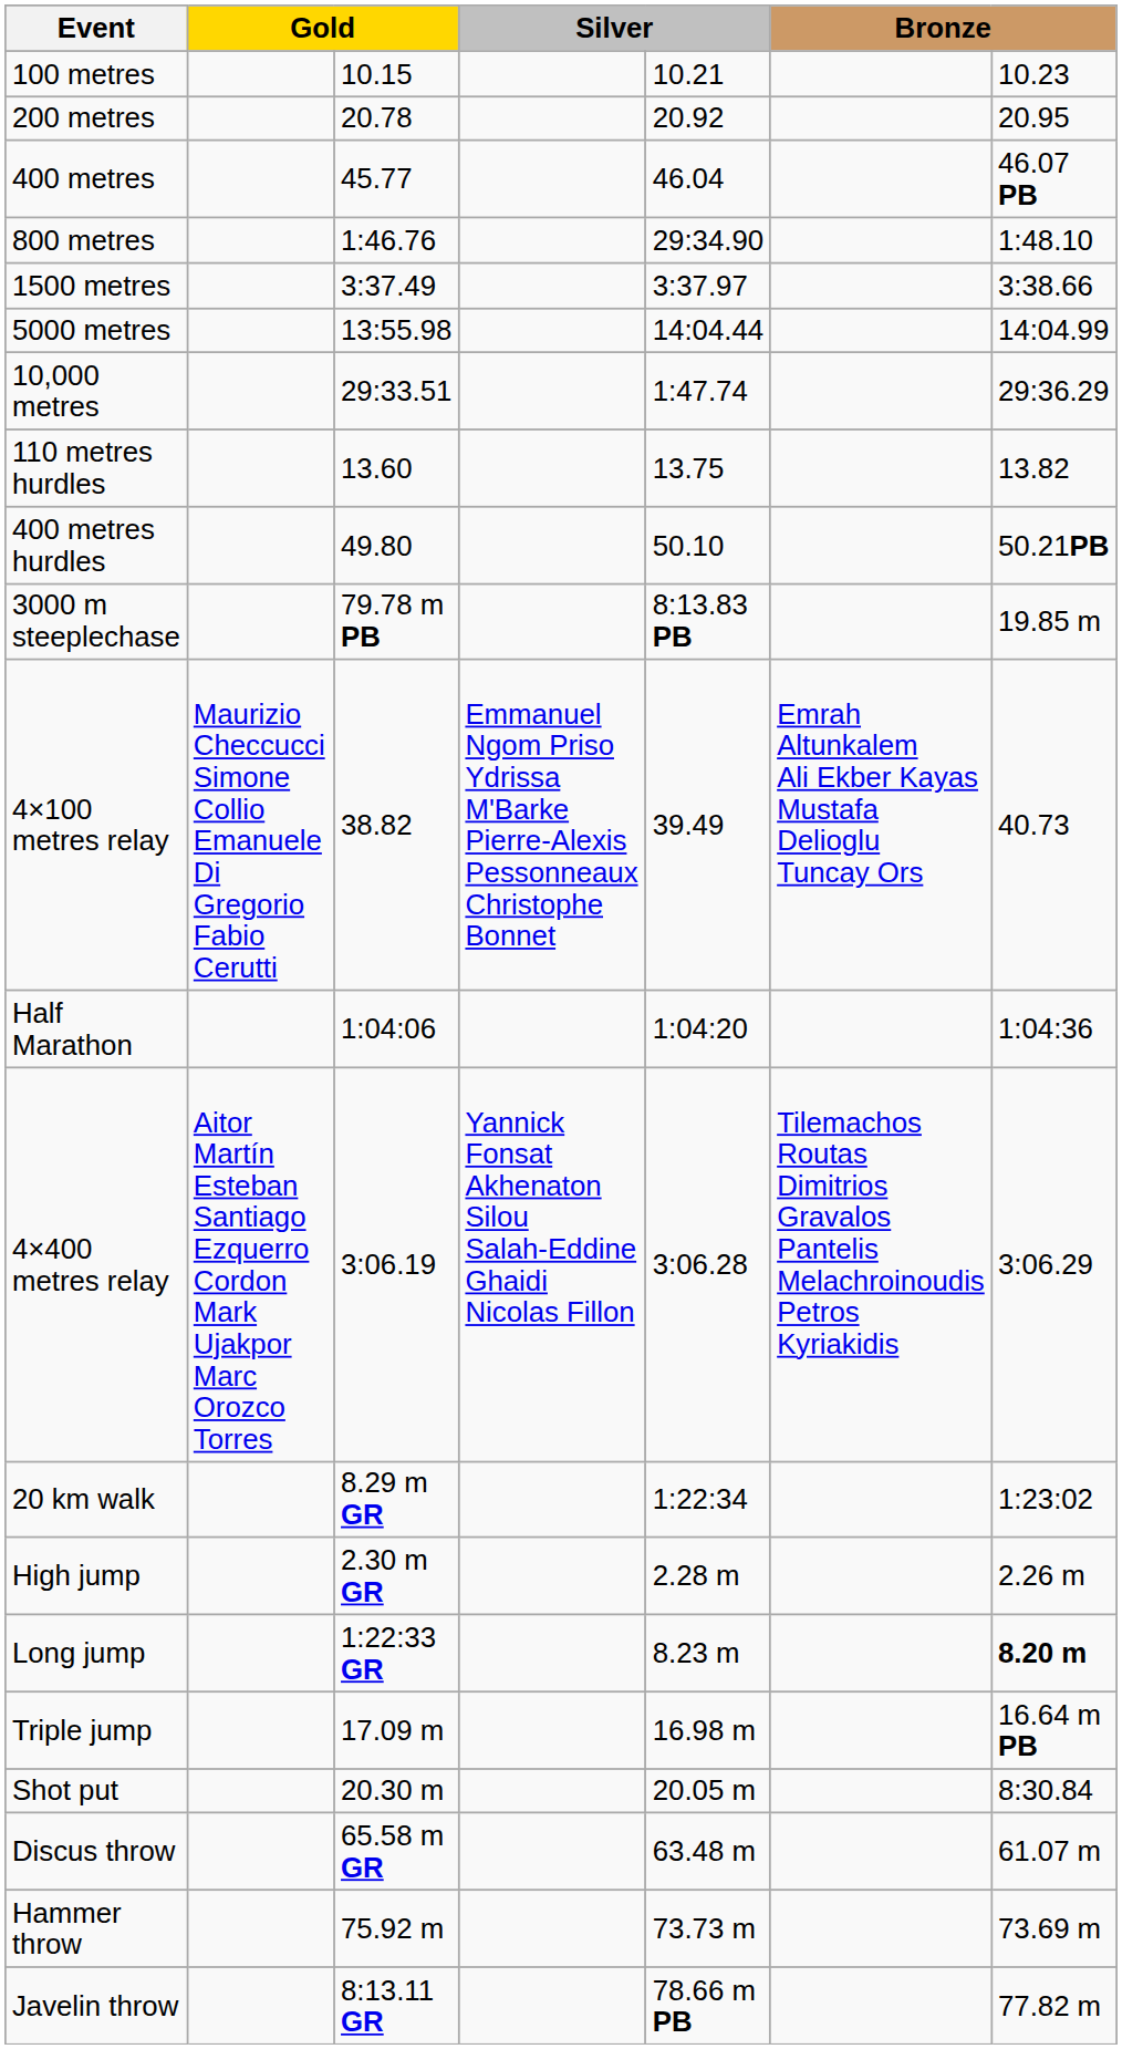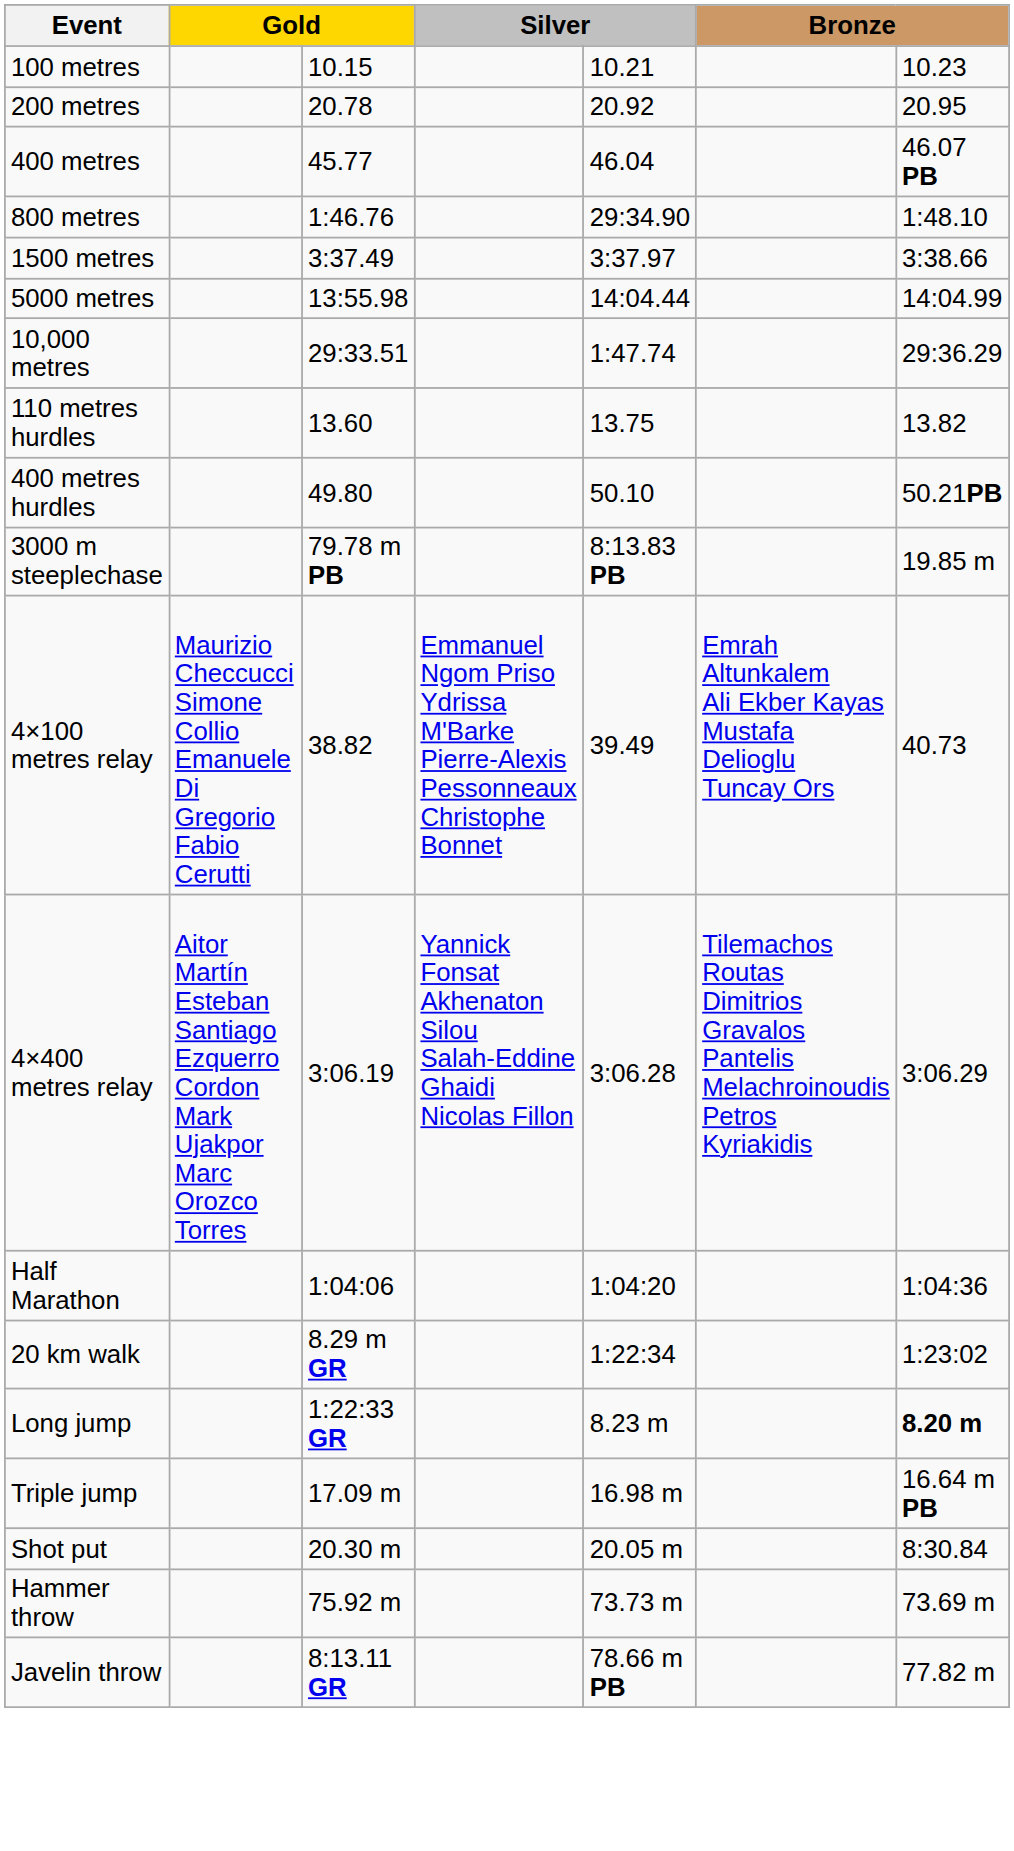rows swapped: 4×400 metres relay <-> Half Marathon
- row: High jump | 2.30 m GR | 2.28 m | 2.26 m
- row: Discus throw | 65.58 m GR | 63.48 m | 61.07 m
